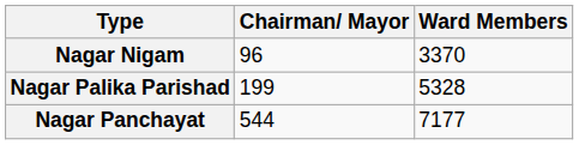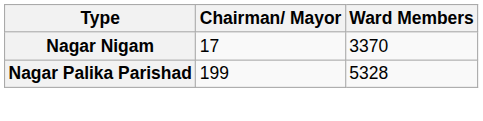Nagar Nigam | Chairman/ Mayor: 96 -> 17
- row: Nagar Panchayat | 544 | 7177
